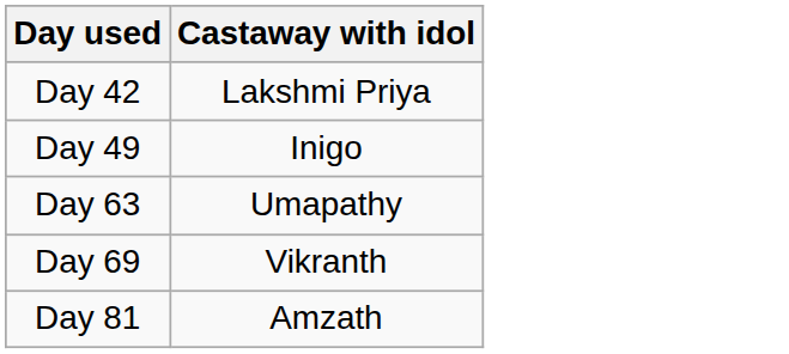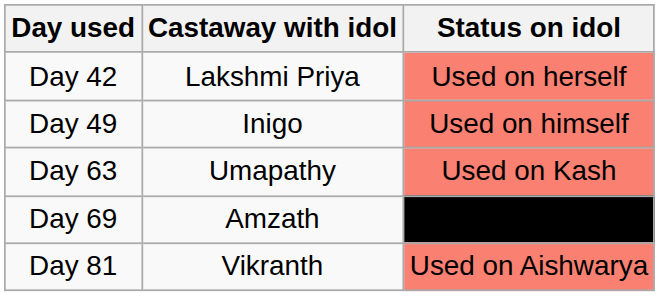+ column: Status on idol | Used on herself | Used on himself | Used on Kash | Used on Aishwarya
Day 69 | Castaway with idol: Vikranth -> Amzath
Day 81 | Castaway with idol: Amzath -> Vikranth
